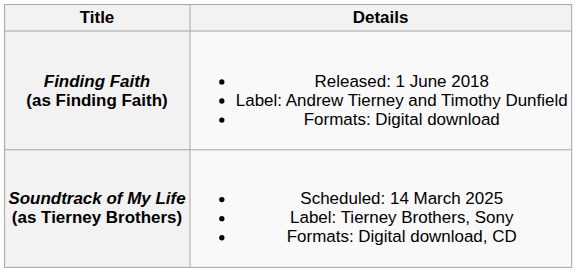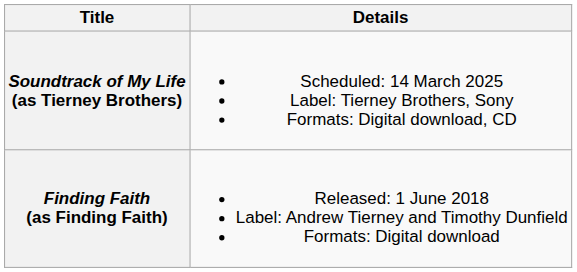rows swapped: Finding Faith (as Finding Faith) <-> Soundtrack of My Life (as Tierney Brothers)
